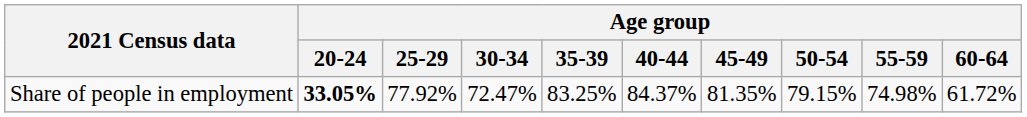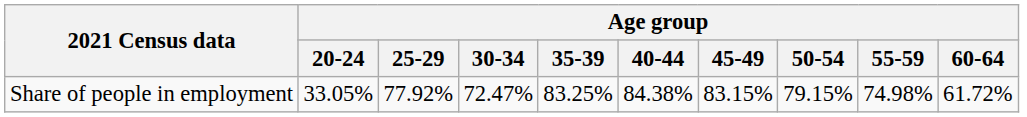Share of people in employment | Age group / 20-24: bold -> normal
Share of people in employment | Age group / 40-44: 84.37% -> 84.38%
Share of people in employment | Age group / 45-49: 81.35% -> 83.15%
